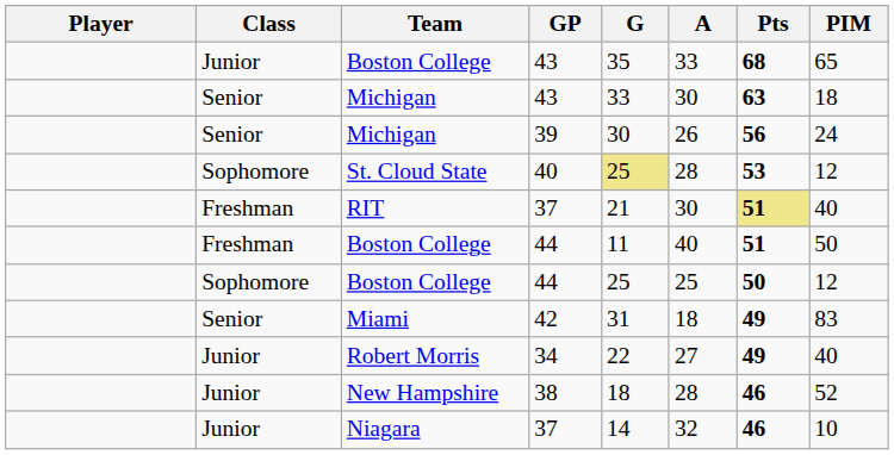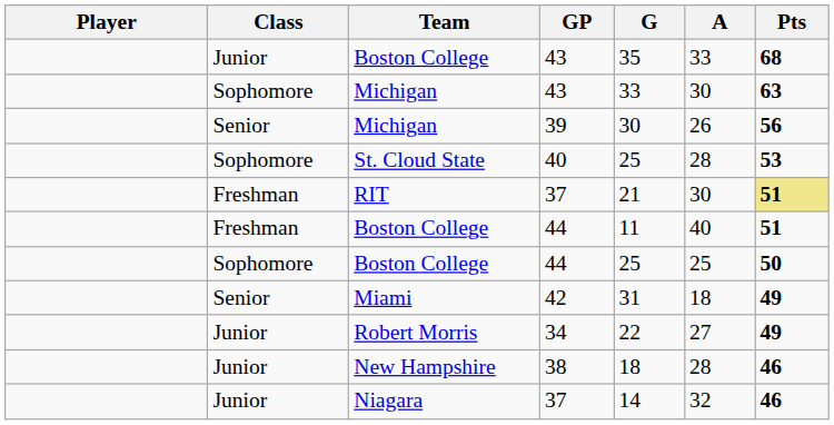- column: PIM | 65 | 18 | 24 | 12 | 40 | 50 | 12 | 83 | 40 | 52 | 10
Michigan / 43 | Class: Senior -> Sophomore
St. Cloud State | G: khaki background -> no background
